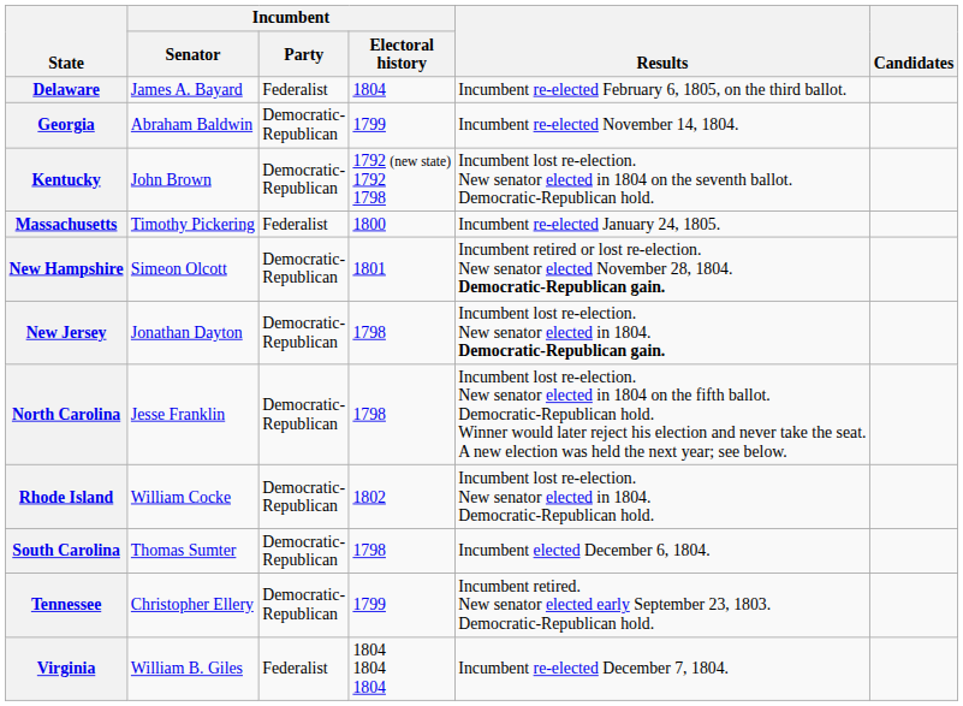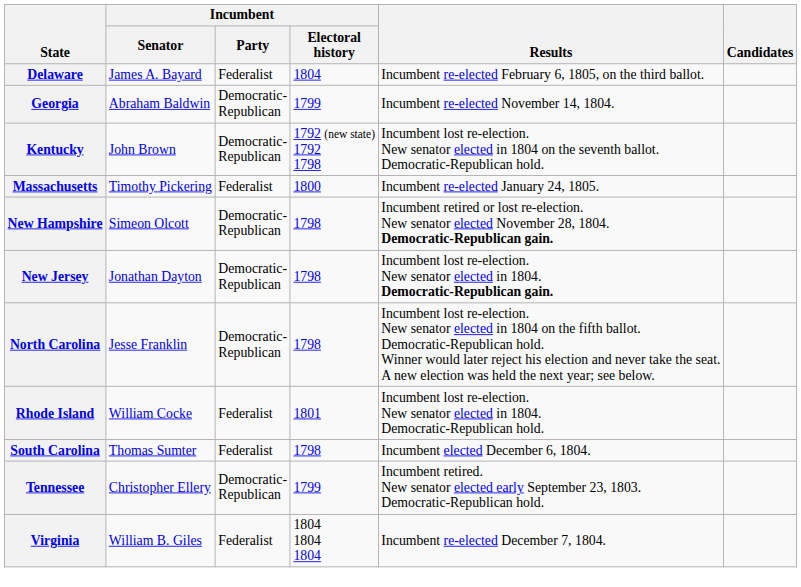New Hampshire | Incumbent / Electoral history: 1801 -> 1798
Rhode Island | Incumbent / Party: Democratic- Republican -> Federalist
Rhode Island | Incumbent / Electoral history: 1802 -> 1801
South Carolina | Incumbent / Party: Democratic- Republican -> Federalist
